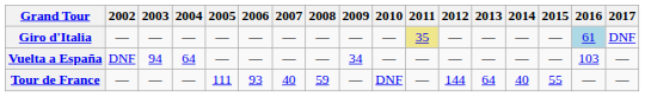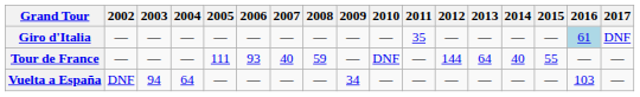Giro d'Italia | 2011: khaki background -> no background
rows swapped: Tour de France <-> Vuelta a España
